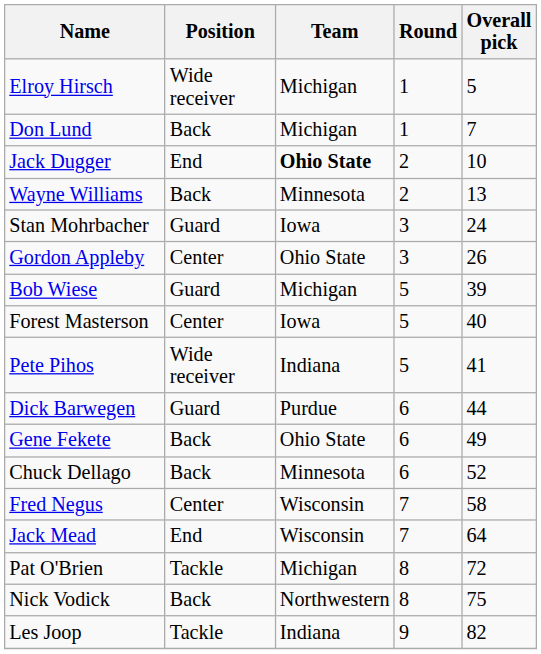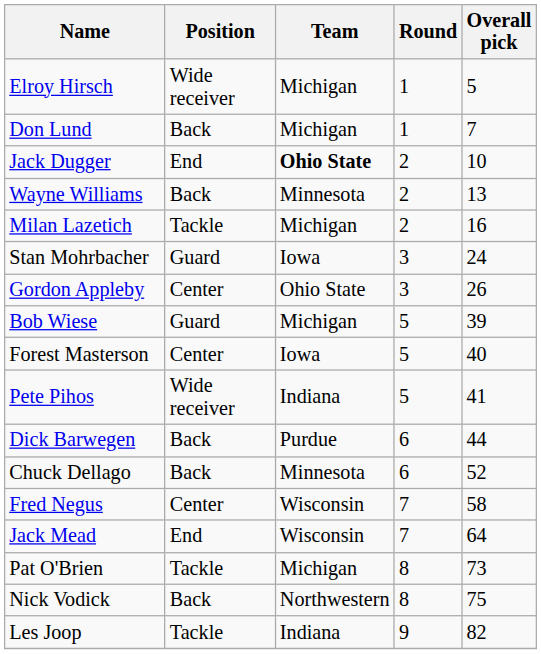+ row: Milan Lazetich | Tackle | Michigan | 2 | 16
Dick Barwegen | Position: Guard -> Back
- row: Gene Fekete | Back | Ohio State | 6 | 49
Pat O'Brien | Overall pick: 72 -> 73
